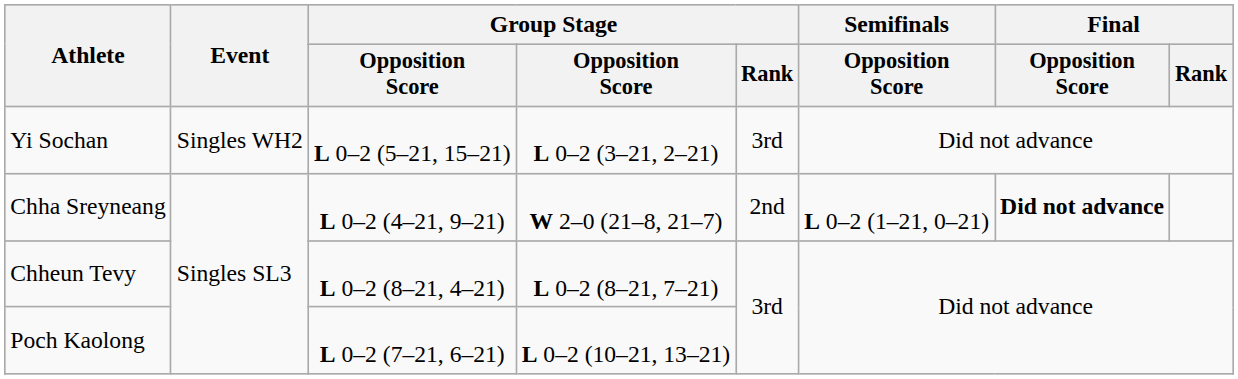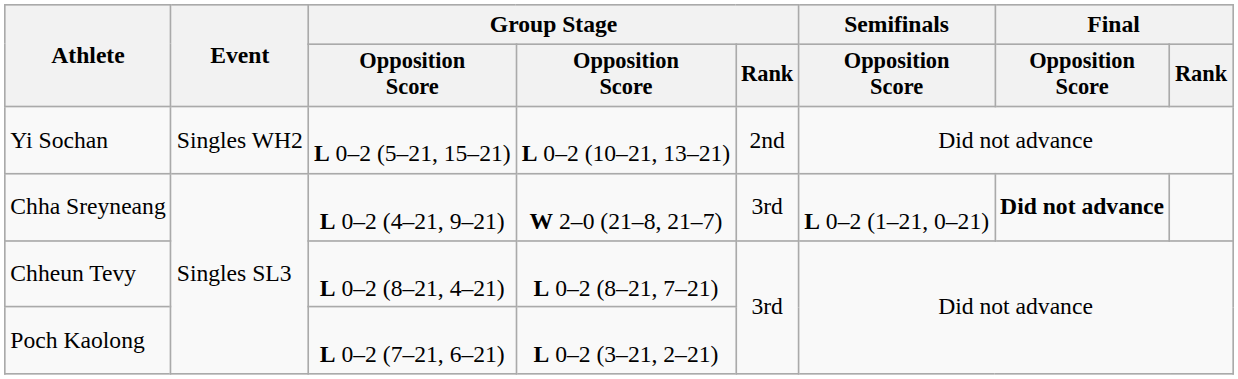Yi Sochan | column 4: L 0–2 (3–21, 2–21) -> L 0–2 (10–21, 13–21)
Yi Sochan | Group Stage / Rank: 3rd -> 2nd
Chha Sreyneang | Group Stage / Rank: 2nd -> 3rd
Poch Kaolong | column 4: L 0–2 (10–21, 13–21) -> L 0–2 (3–21, 2–21)
